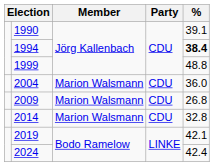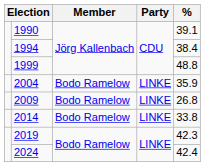1994 | %: bold -> normal
2004 | Member: Marion Walsmann -> Bodo Ramelow
2004 | Party: CDU -> LINKE
2004 | %: 36.0 -> 35.9
2009 | Member: Marion Walsmann -> Bodo Ramelow
2009 | Party: CDU -> LINKE
2014 | Member: Marion Walsmann -> Bodo Ramelow
2014 | Party: CDU -> LINKE
2014 | %: 32.8 -> 33.8
2019 | %: 42.1 -> 42.3
